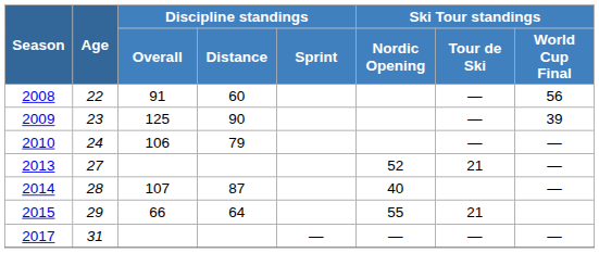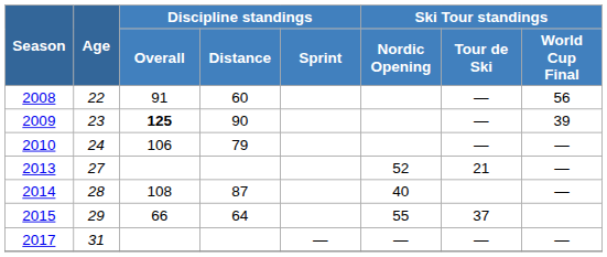2009 | Discipline standings / Overall: normal -> bold
2014 | Discipline standings / Overall: 107 -> 108
2015 | Ski Tour standings / Tour de Ski: 21 -> 37
